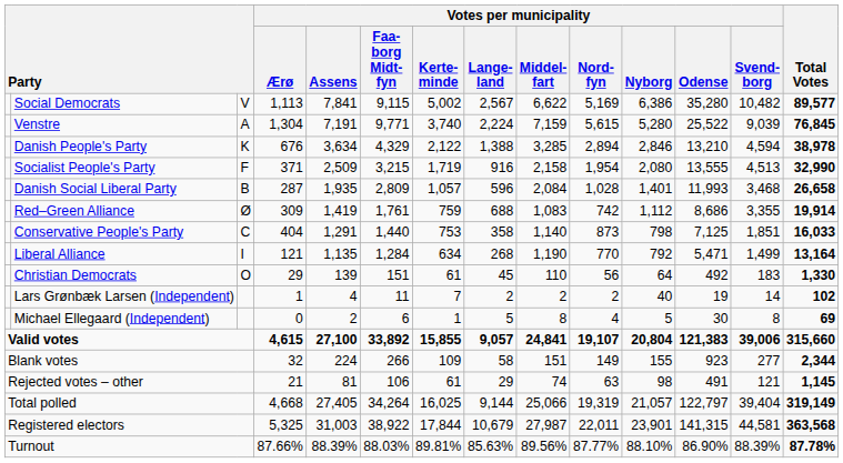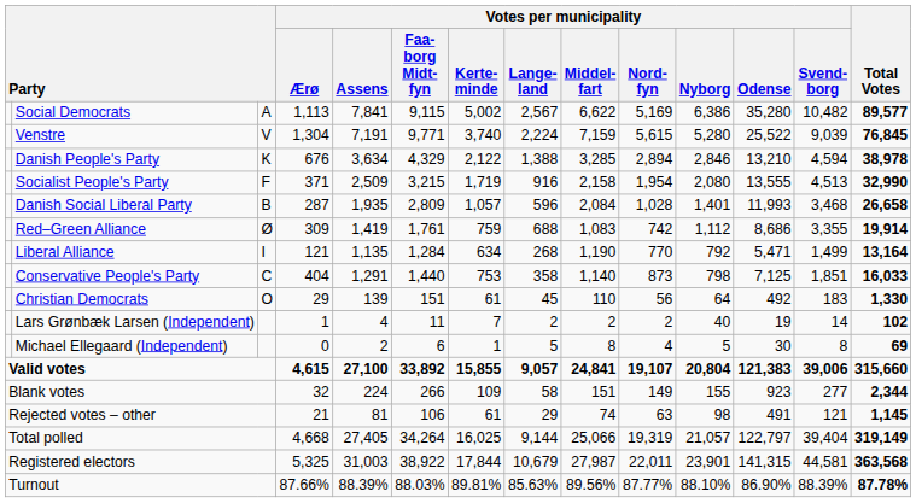Social Democrats | column 3: V -> A
Venstre | column 3: A -> V
rows swapped: Conservative People's Party <-> Liberal Alliance
